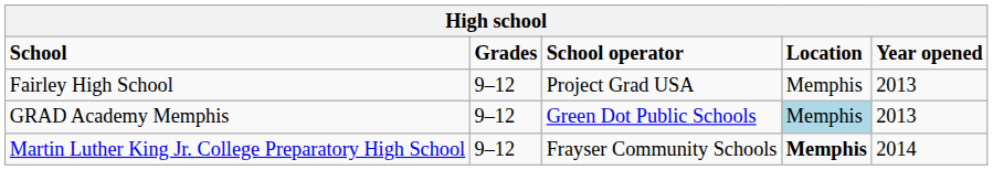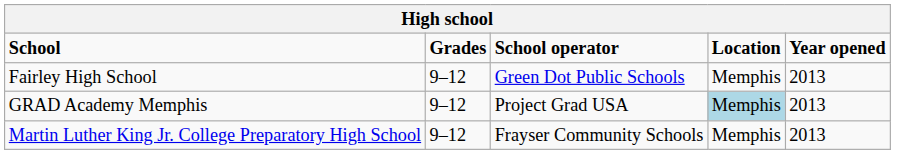Fairley High School | School operator: Project Grad USA -> Green Dot Public Schools
GRAD Academy Memphis | School operator: Green Dot Public Schools -> Project Grad USA
Martin Luther King Jr. College Preparatory High School | Location: bold -> normal
Martin Luther King Jr. College Preparatory High School | Year opened: 2014 -> 2013
